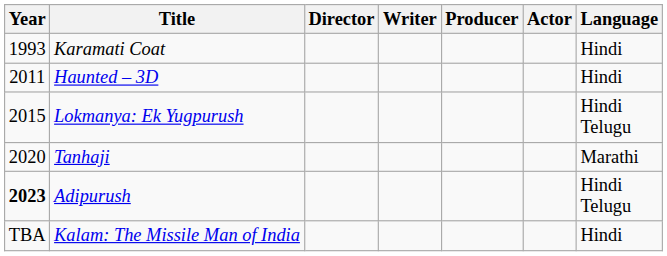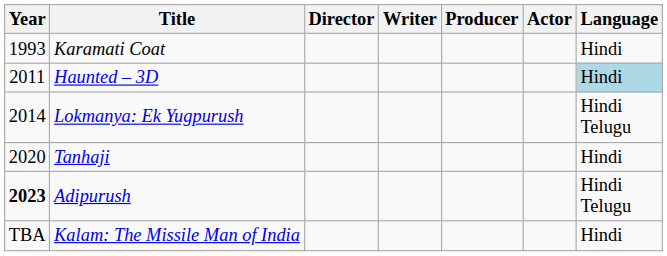Haunted – 3D | Language: no background -> lightblue background
Lokmanya: Ek Yugpurush | Year: 2015 -> 2014
Tanhaji | Language: Marathi -> Hindi
